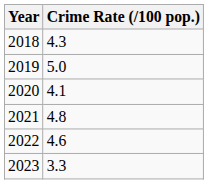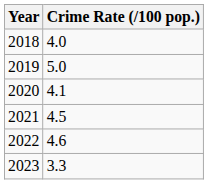2018 | Crime Rate (/100 pop.): 4.3 -> 4.0
2021 | Crime Rate (/100 pop.): 4.8 -> 4.5
